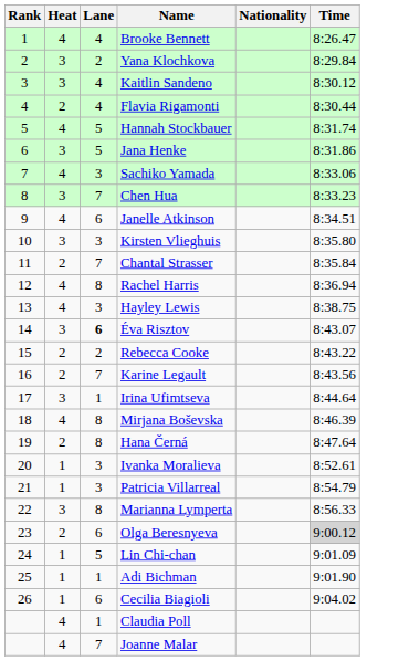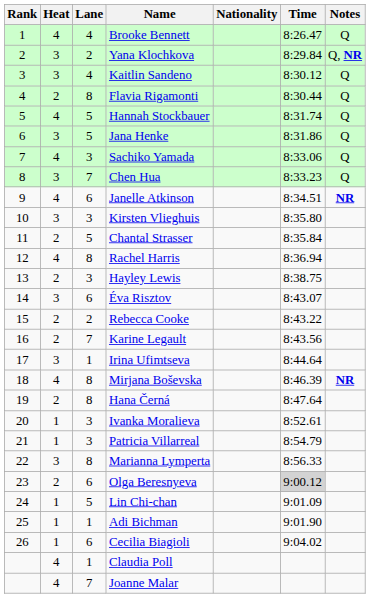+ column: Notes | Q | Q, NR | Q | Q | Q | Q | Q | Q | NR | NR
Flavia Rigamonti | Lane: 4 -> 8
Chantal Strasser | Lane: 7 -> 5
Hayley Lewis | Heat: 4 -> 2
Éva Risztov | Lane: bold -> normal
